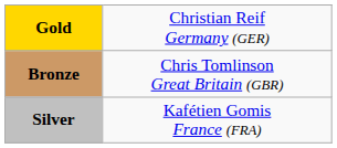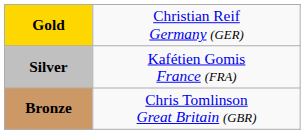rows swapped: Silver <-> Bronze
